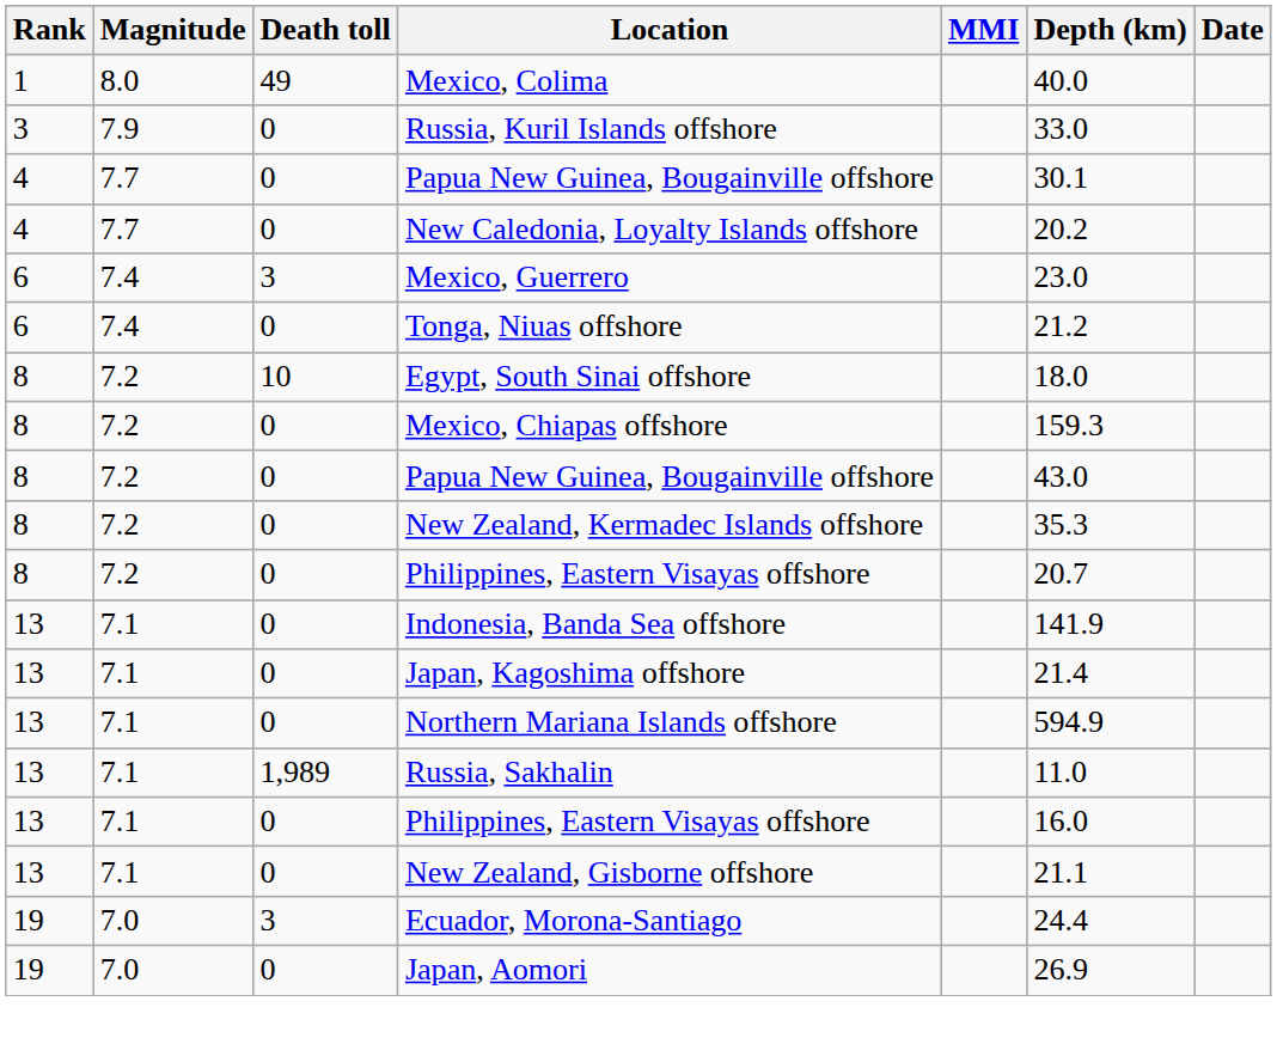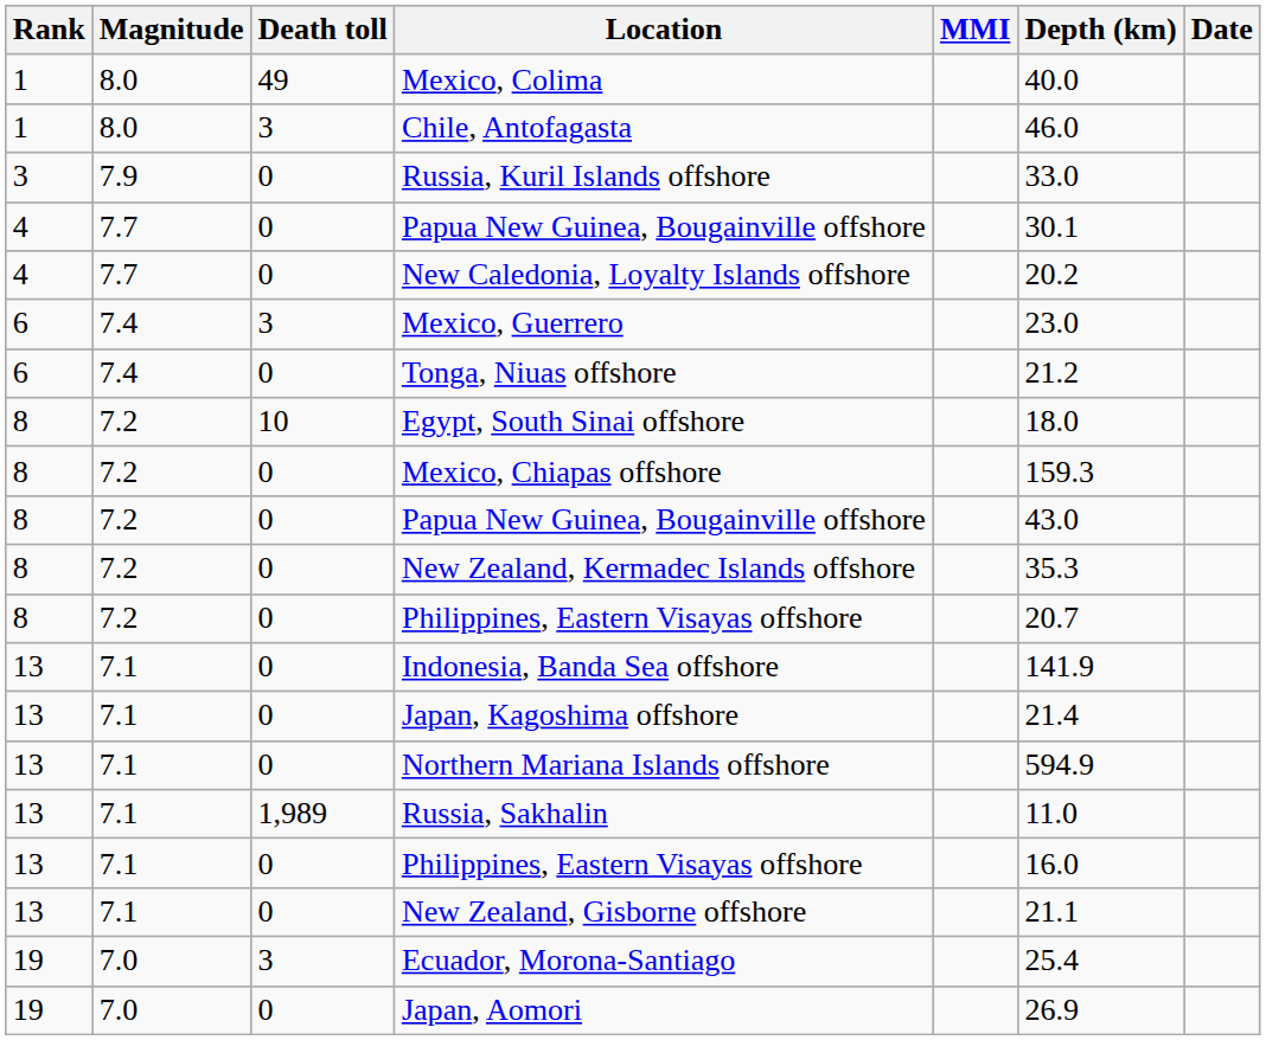+ row: 1 | 8.0 | 3 | Chile, Antofagasta | 46.0
Ecuador, Morona-Santiago | Depth (km): 24.4 -> 25.4
